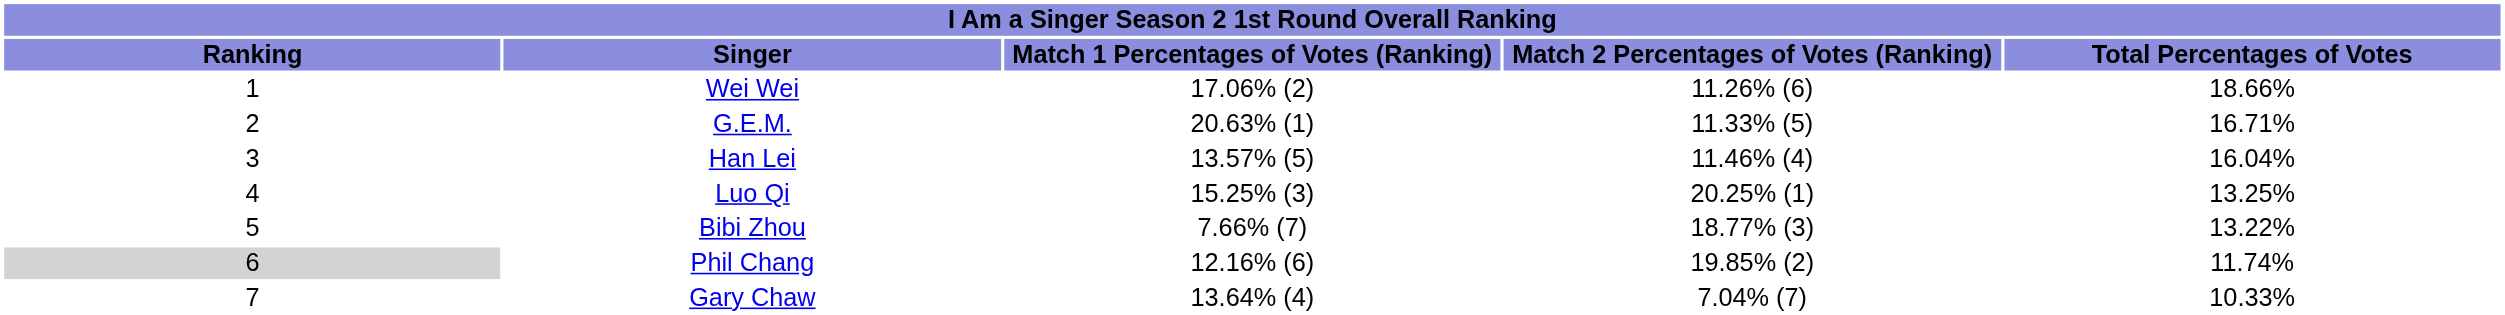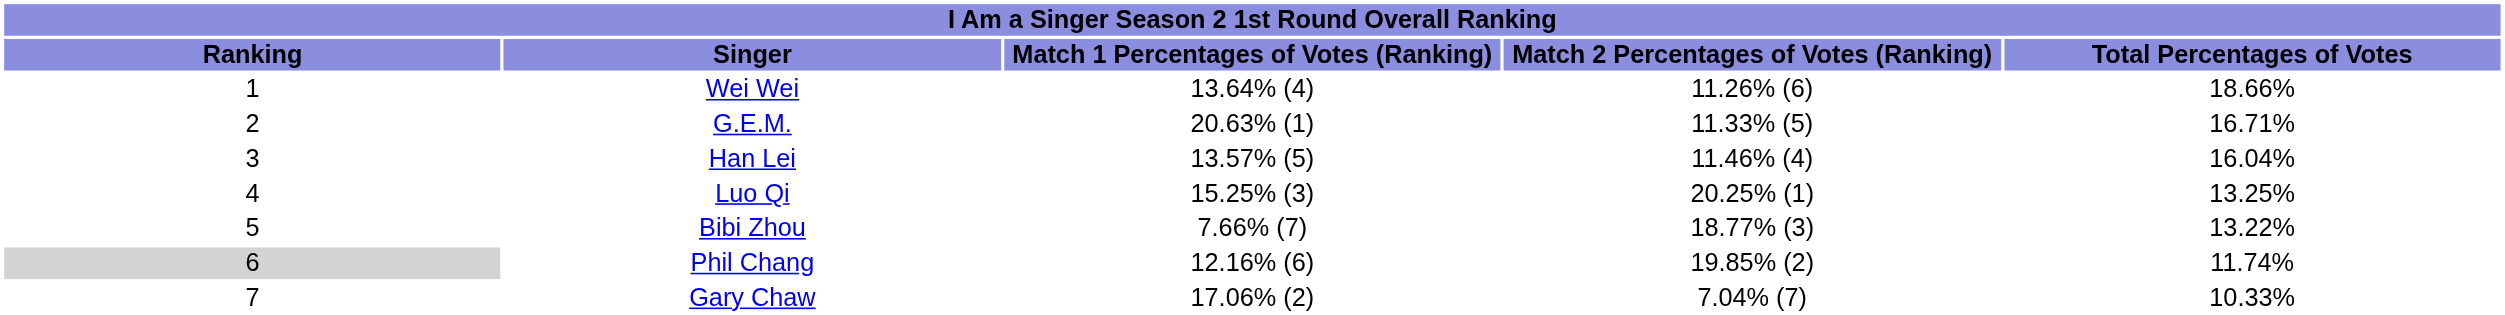Wei Wei | column 3: 17.06% (2) -> 13.64% (4)
Gary Chaw | column 3: 13.64% (4) -> 17.06% (2)
